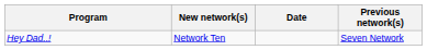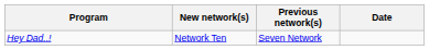columns swapped: Previous network(s) <-> Date
